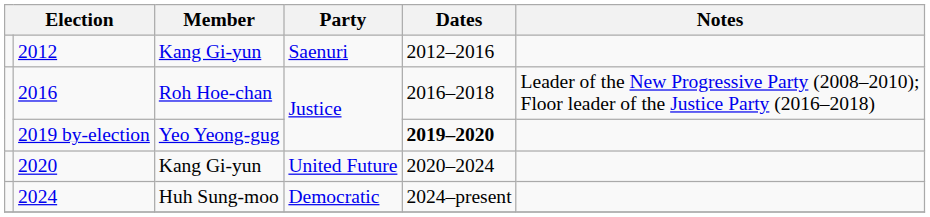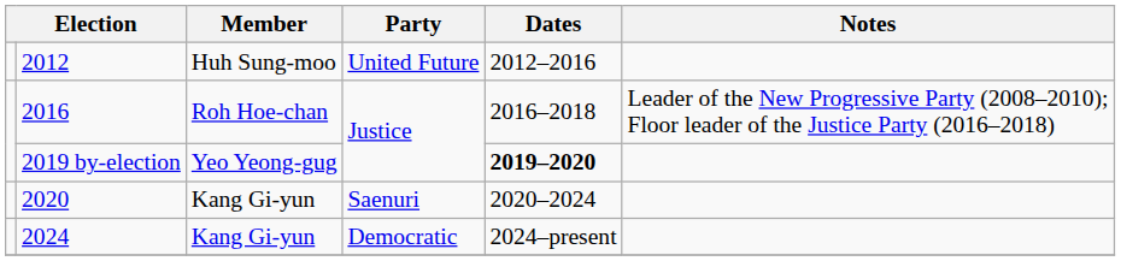2012 | Member: Kang Gi-yun -> Huh Sung-moo
2012 | Party: Saenuri -> United Future
2020 | Party: United Future -> Saenuri
2024 | Member: Huh Sung-moo -> Kang Gi-yun
